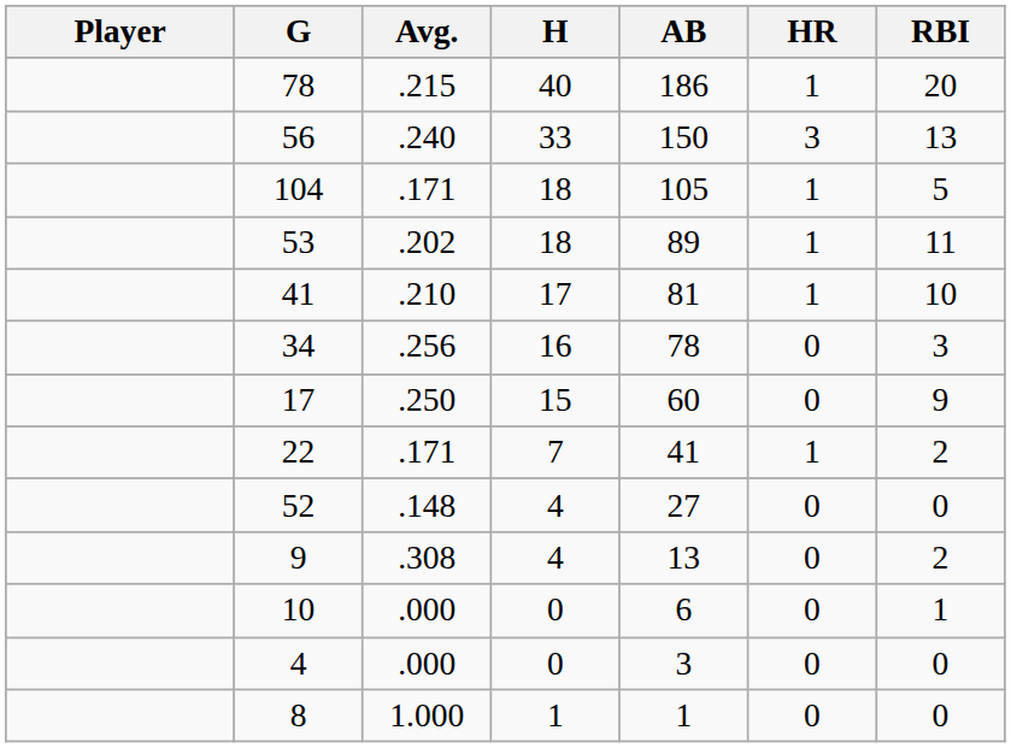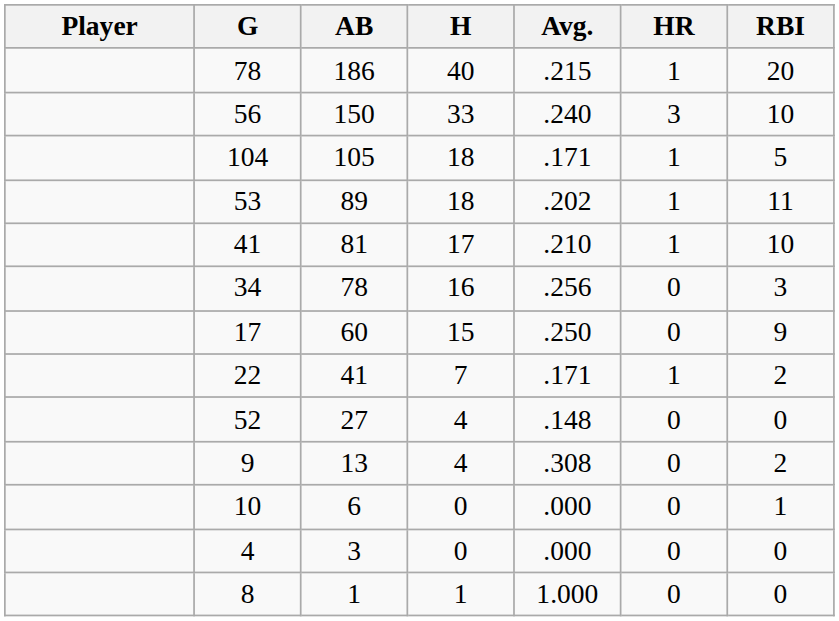columns swapped: AB <-> Avg.
56 | RBI: 13 -> 10
